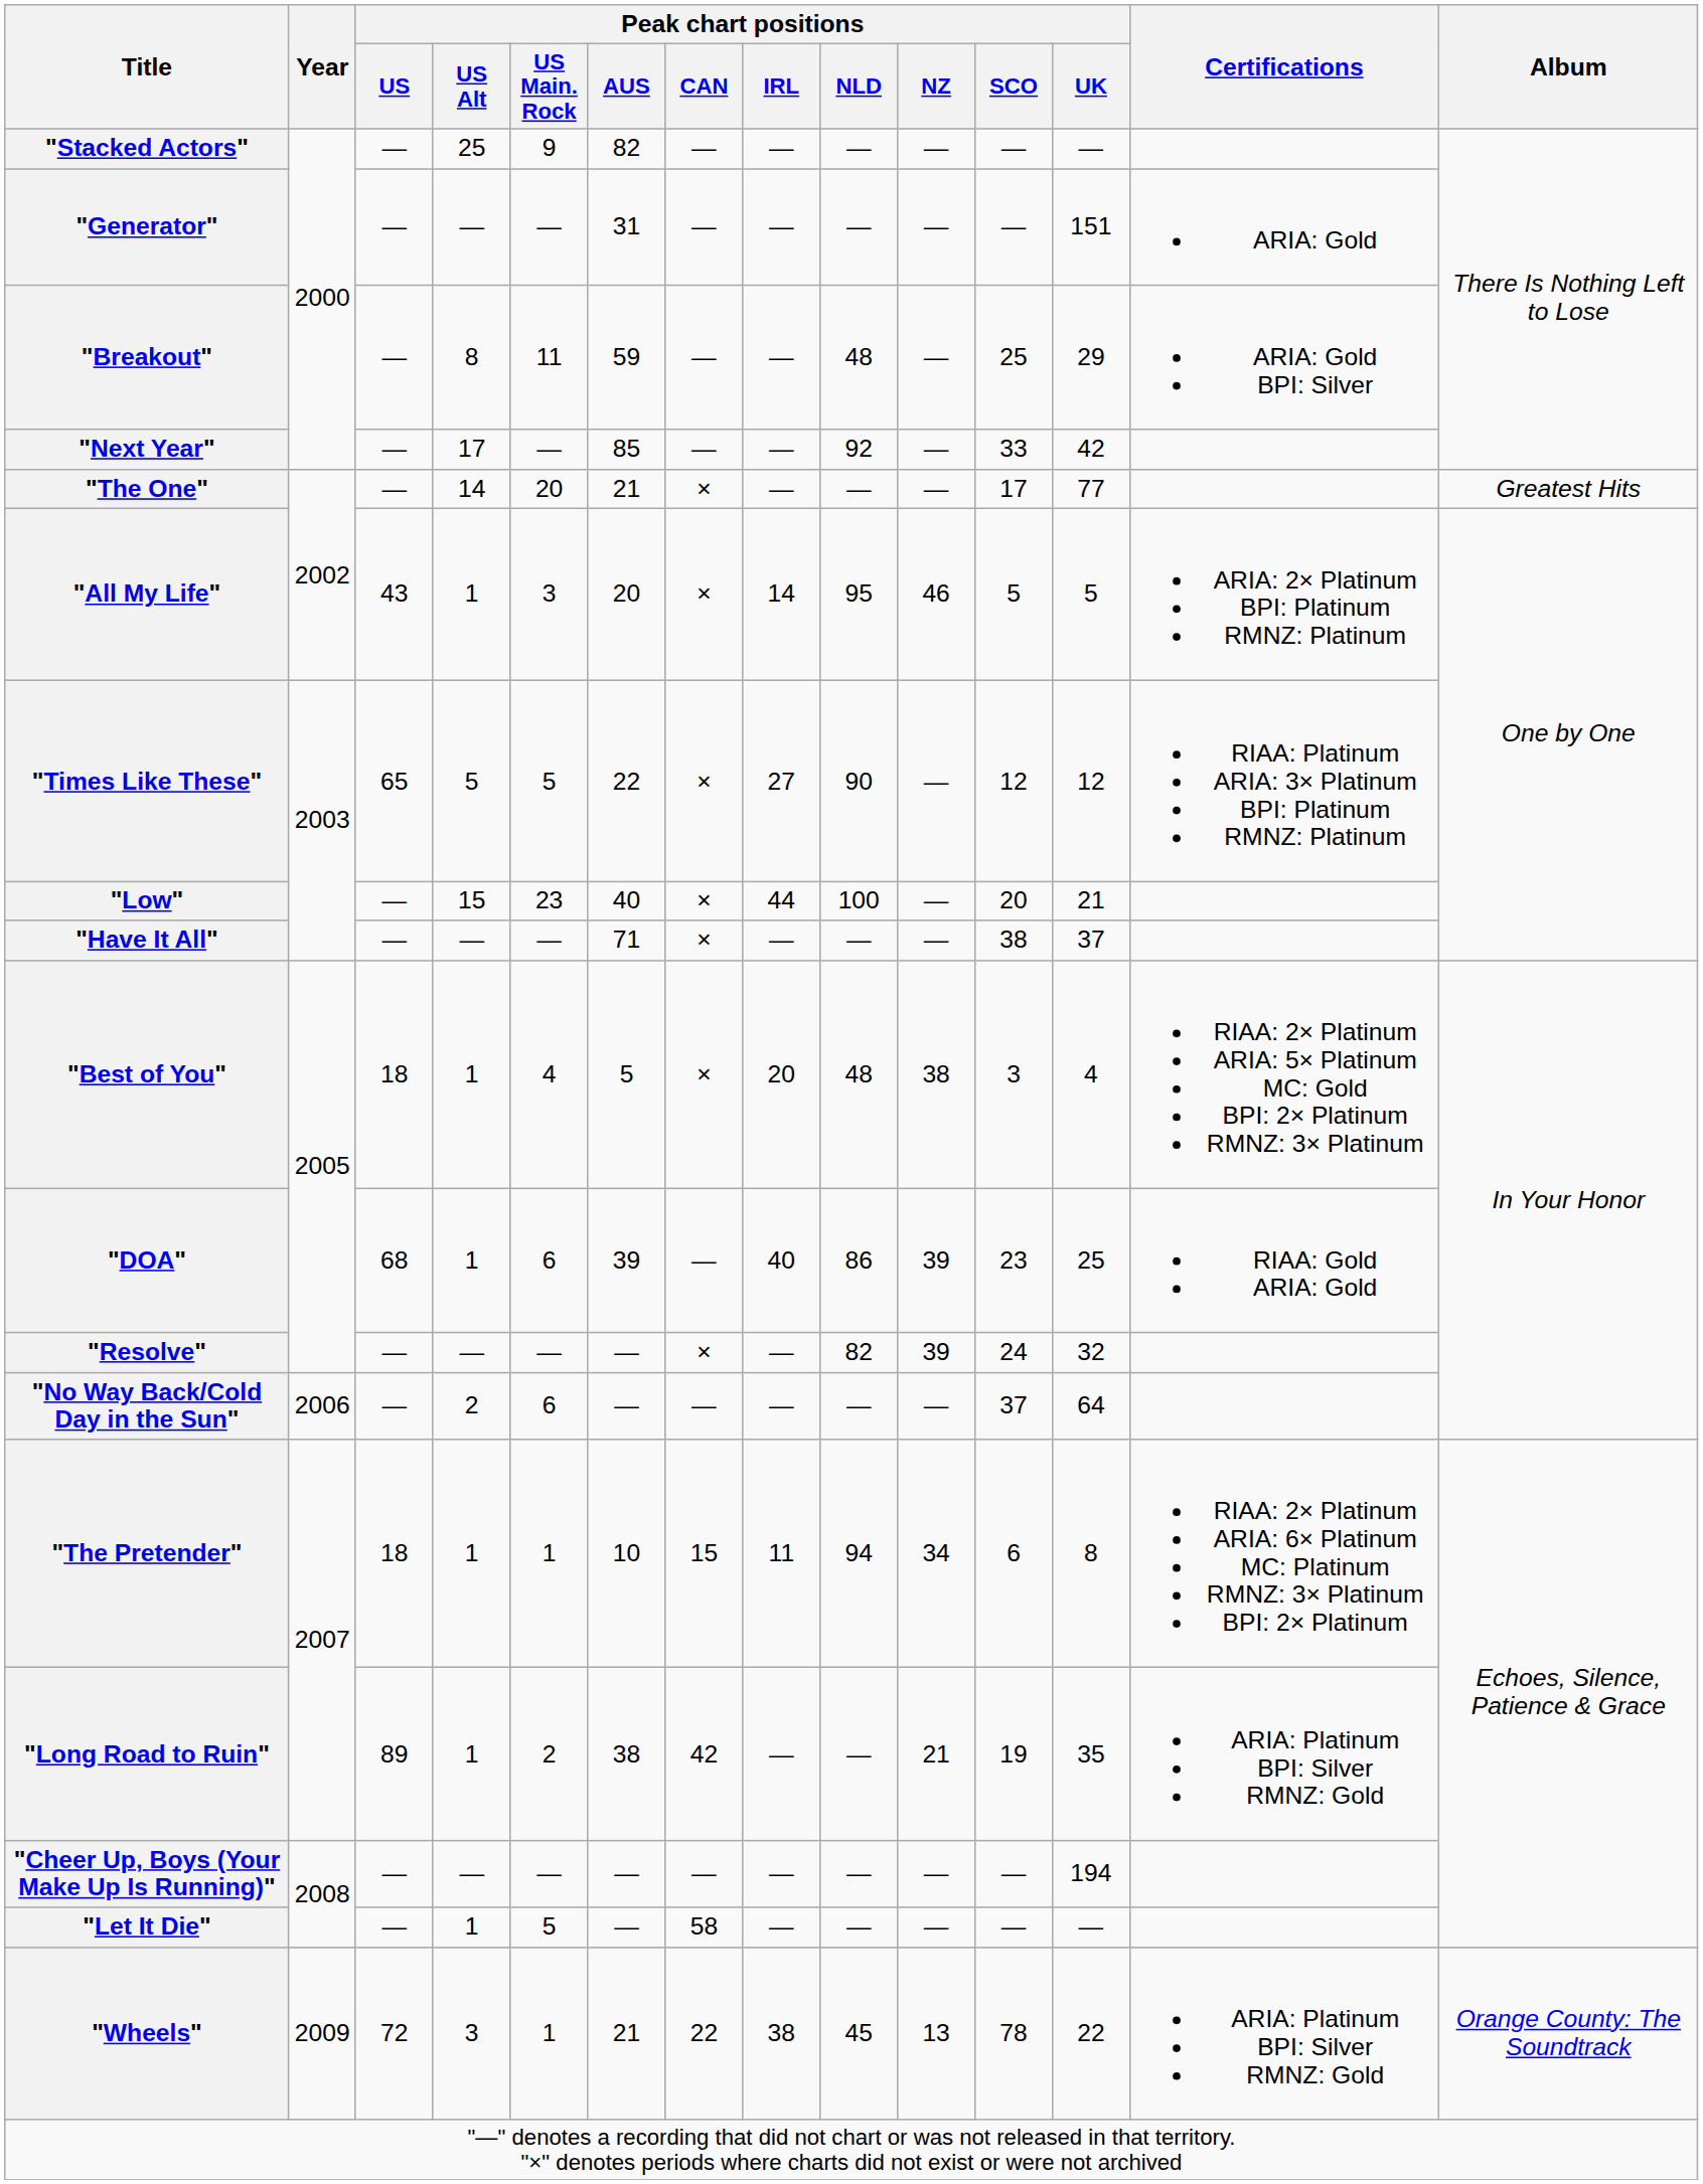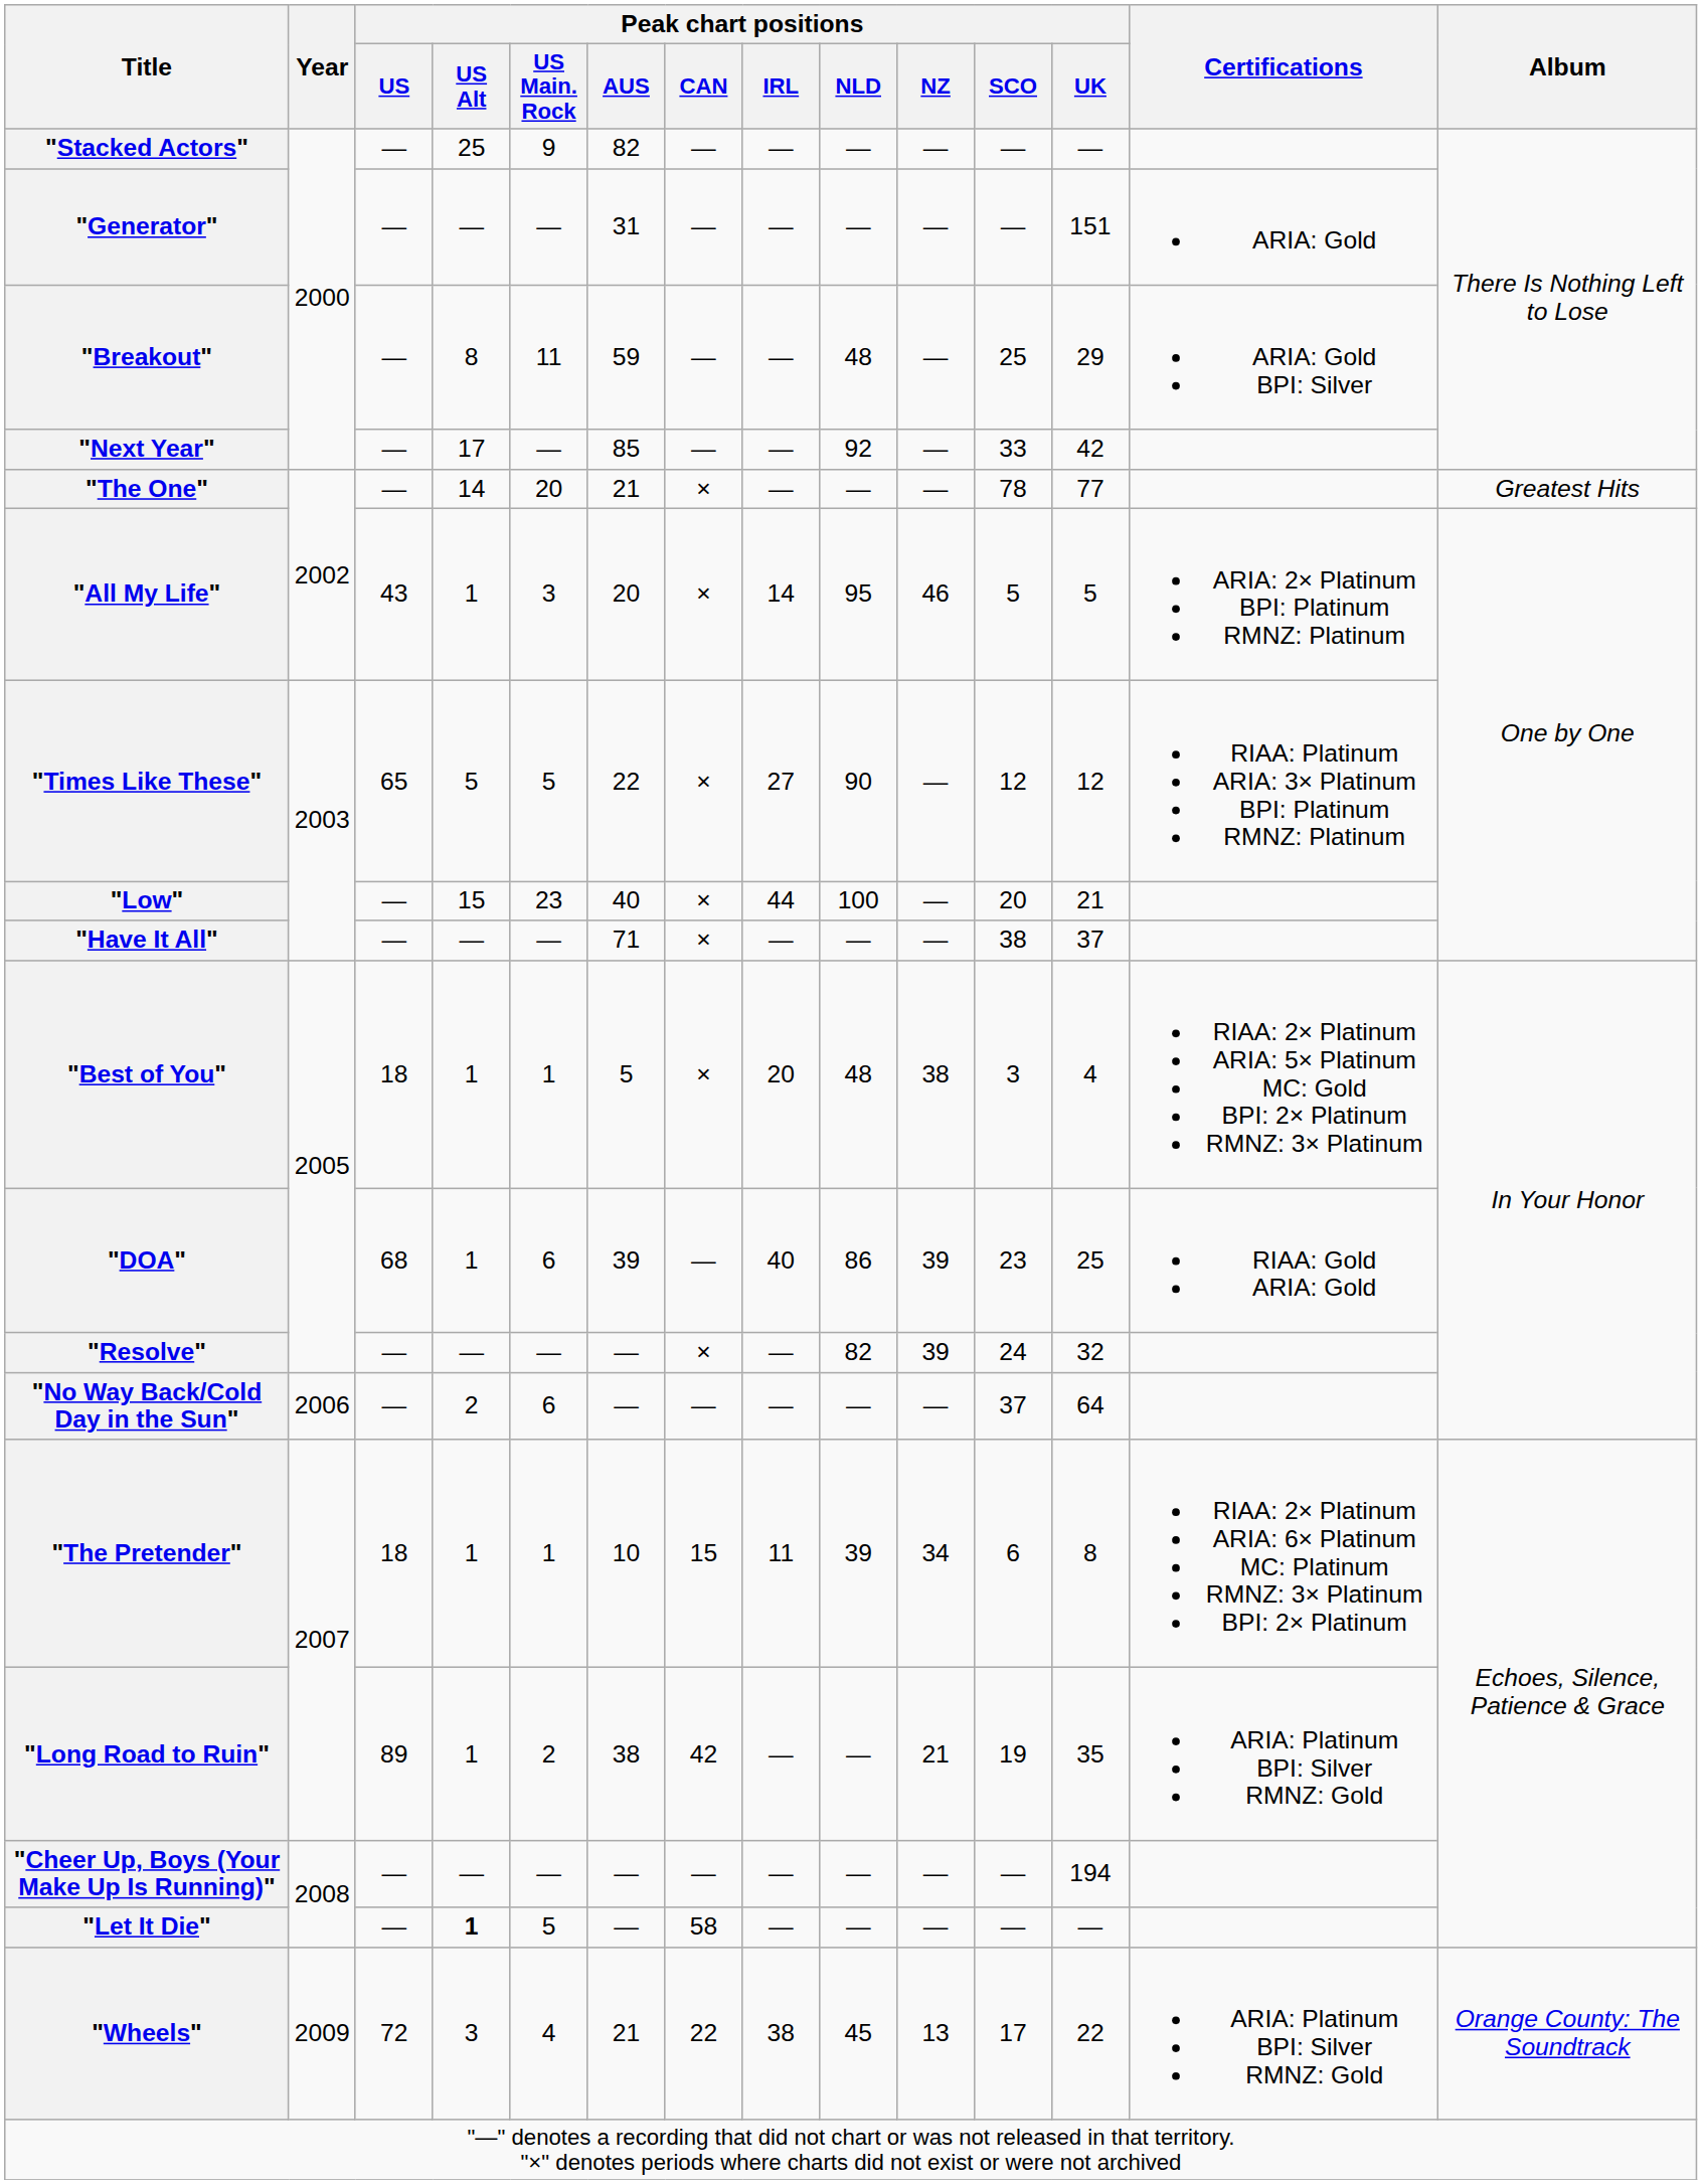"The One" | Peak chart positions / SCO: 17 -> 78
"Best of You" | Peak chart positions / US Main. Rock: 4 -> 1
"The Pretender" | Peak chart positions / NLD: 94 -> 39
"Let It Die" | Peak chart positions / US Alt: normal -> bold
"Wheels" | Peak chart positions / US Main. Rock: 1 -> 4
"Wheels" | Peak chart positions / SCO: 78 -> 17
